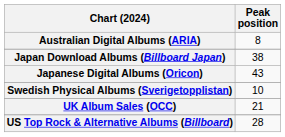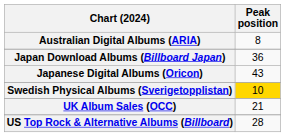Japan Download Albums (Billboard Japan) | Peak position: 38 -> 36
Swedish Physical Albums (Sverigetopplistan) | Peak position: no background -> gold background
